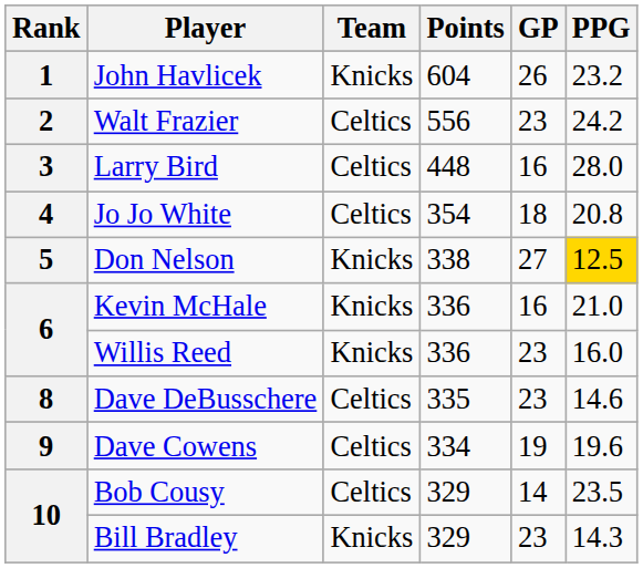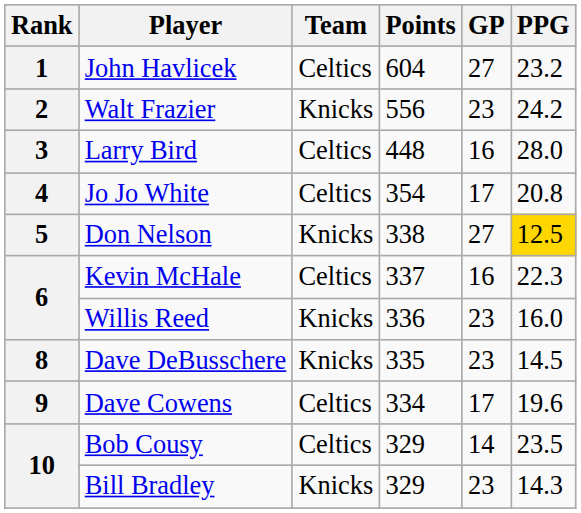John Havlicek | Team: Knicks -> Celtics
John Havlicek | GP: 26 -> 27
Walt Frazier | Team: Celtics -> Knicks
Jo Jo White | GP: 18 -> 17
Kevin McHale | Team: Knicks -> Celtics
Kevin McHale | Points: 336 -> 337
Kevin McHale | PPG: 21.0 -> 22.3
Dave DeBusschere | Team: Celtics -> Knicks
Dave DeBusschere | PPG: 14.6 -> 14.5
Dave Cowens | GP: 19 -> 17
